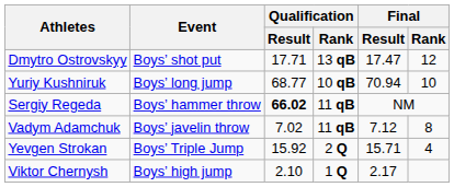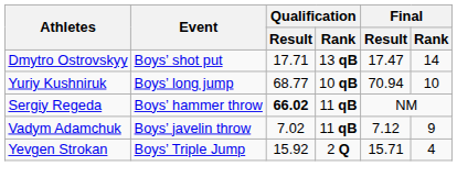Dmytro Ostrovskyy | Final / Rank: 12 -> 14
Vadym Adamchuk | Final / Rank: 8 -> 9
- row: Viktor Chernysh | Boys’ high jump | 2.10 | 1 Q | 2.17
